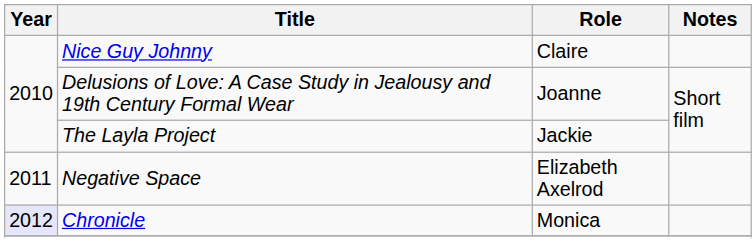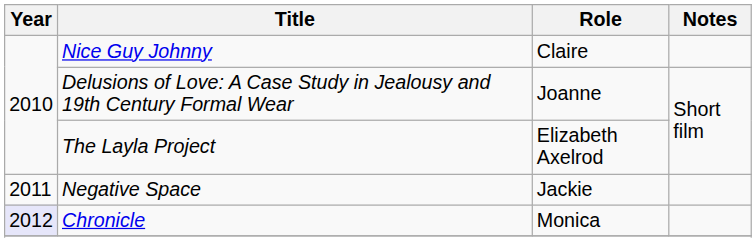The Layla Project | Role: Jackie -> Elizabeth Axelrod
Negative Space | Role: Elizabeth Axelrod -> Jackie
